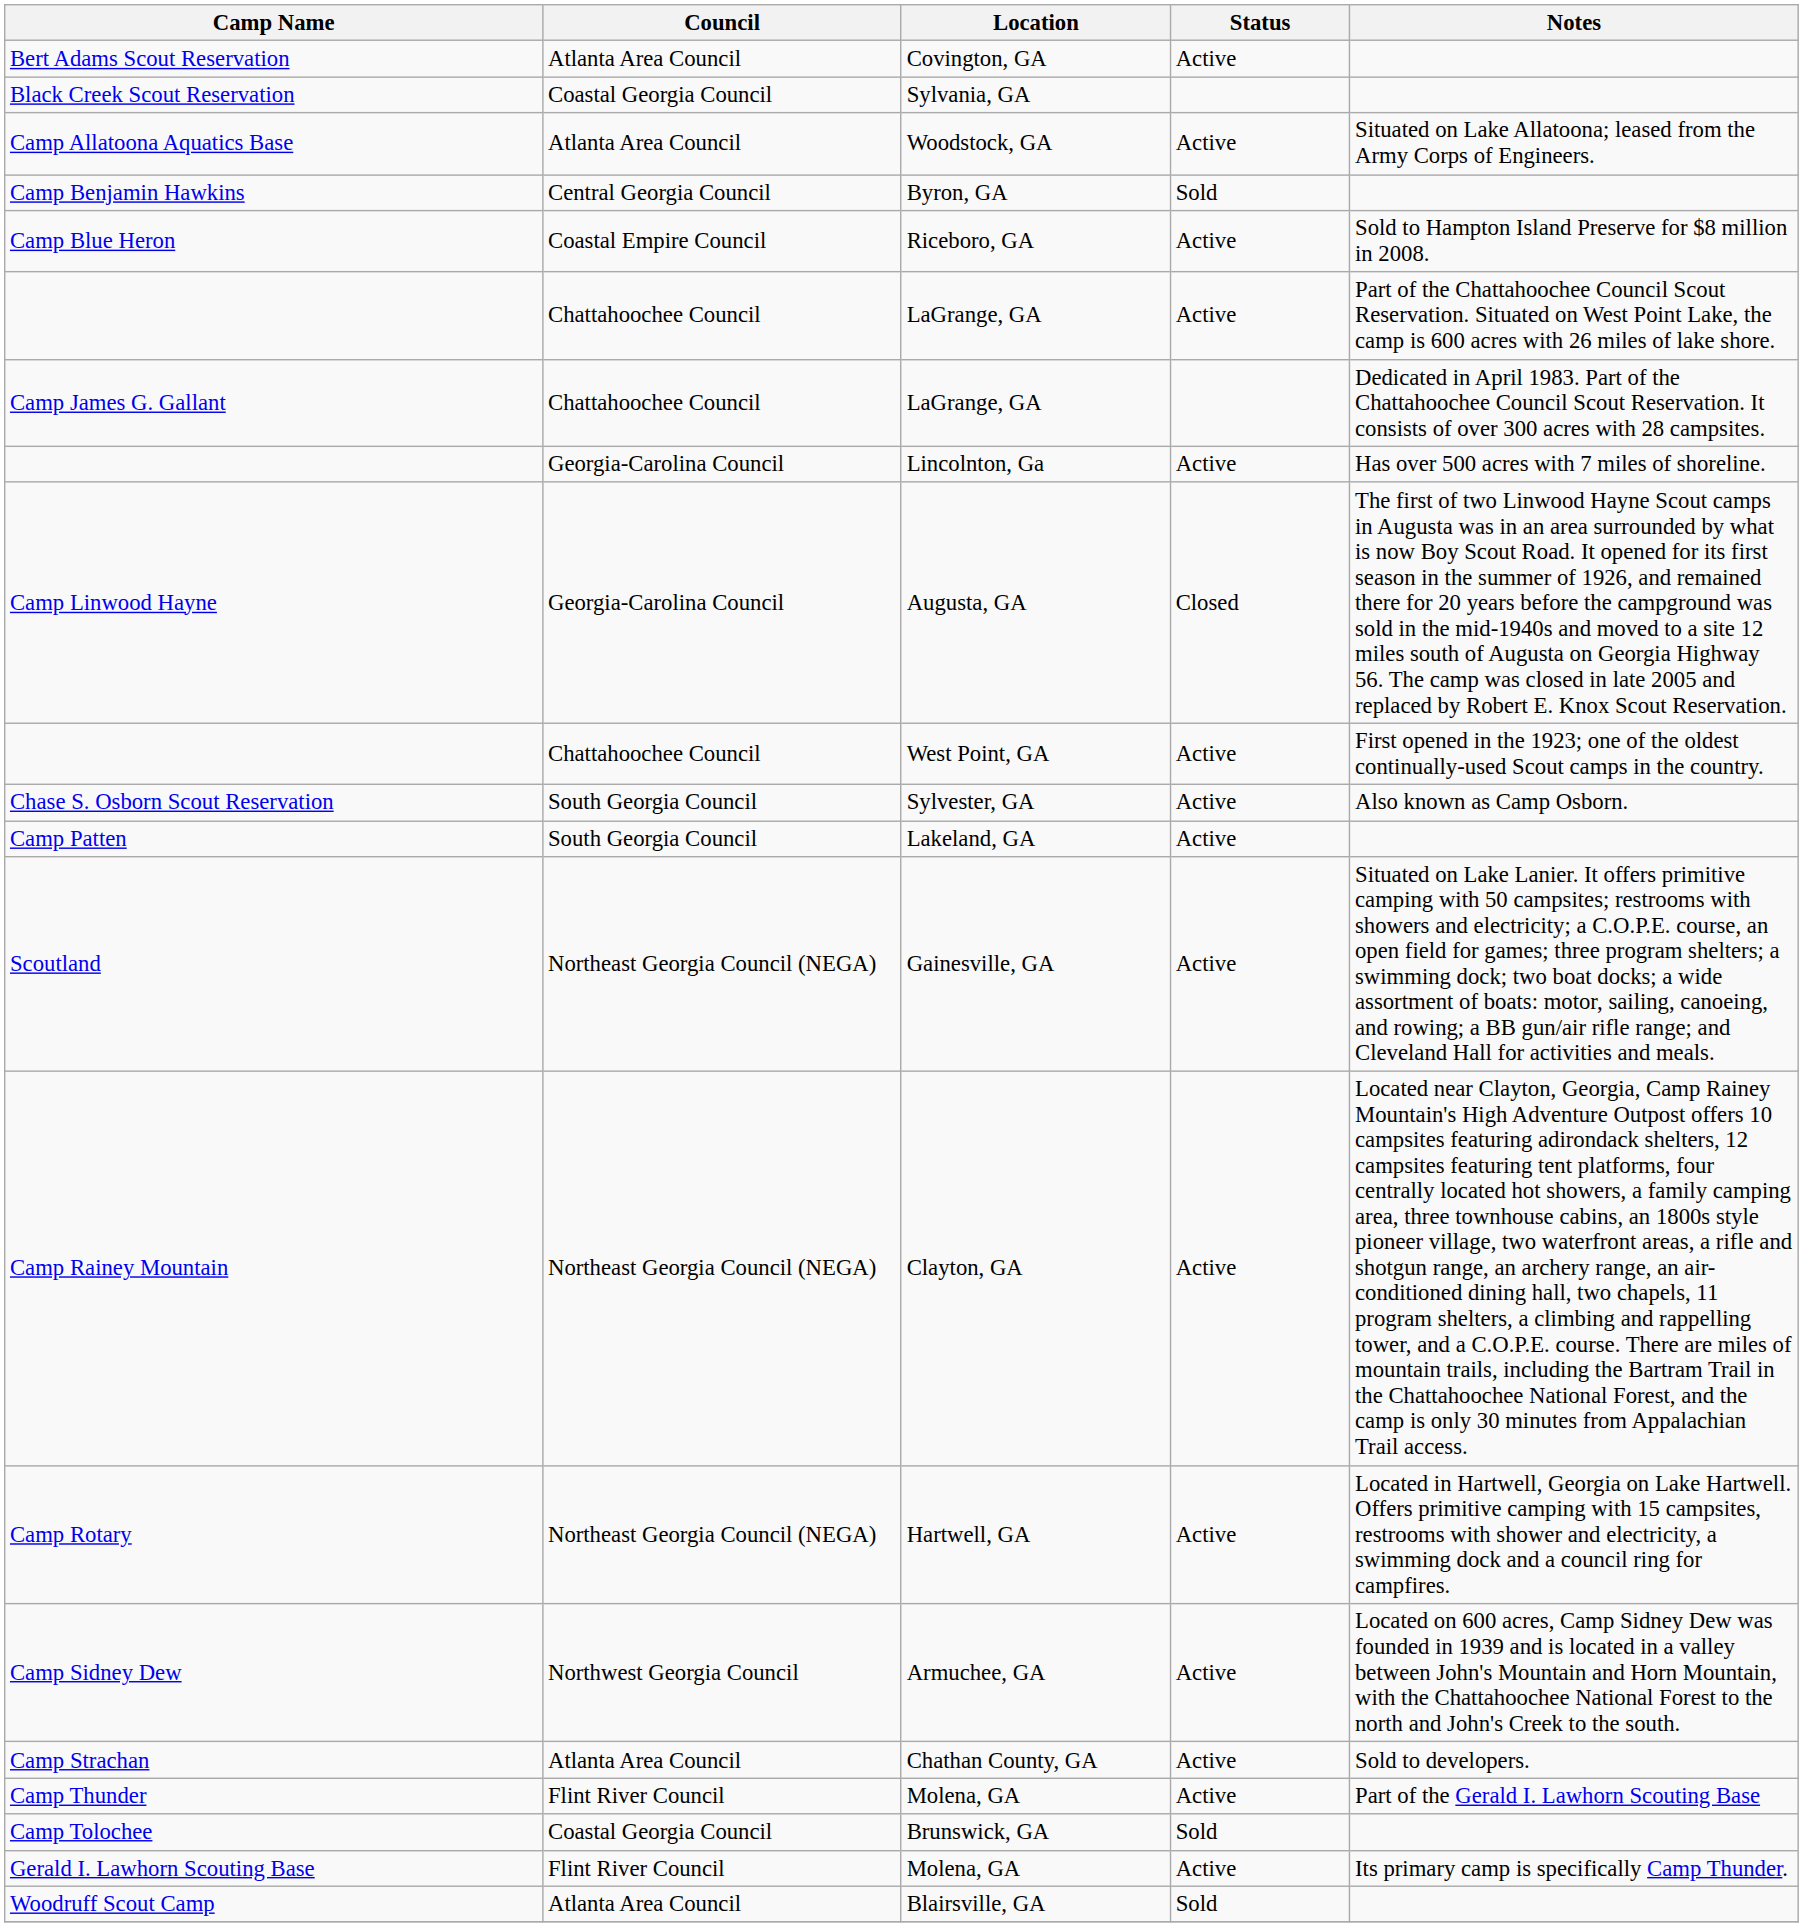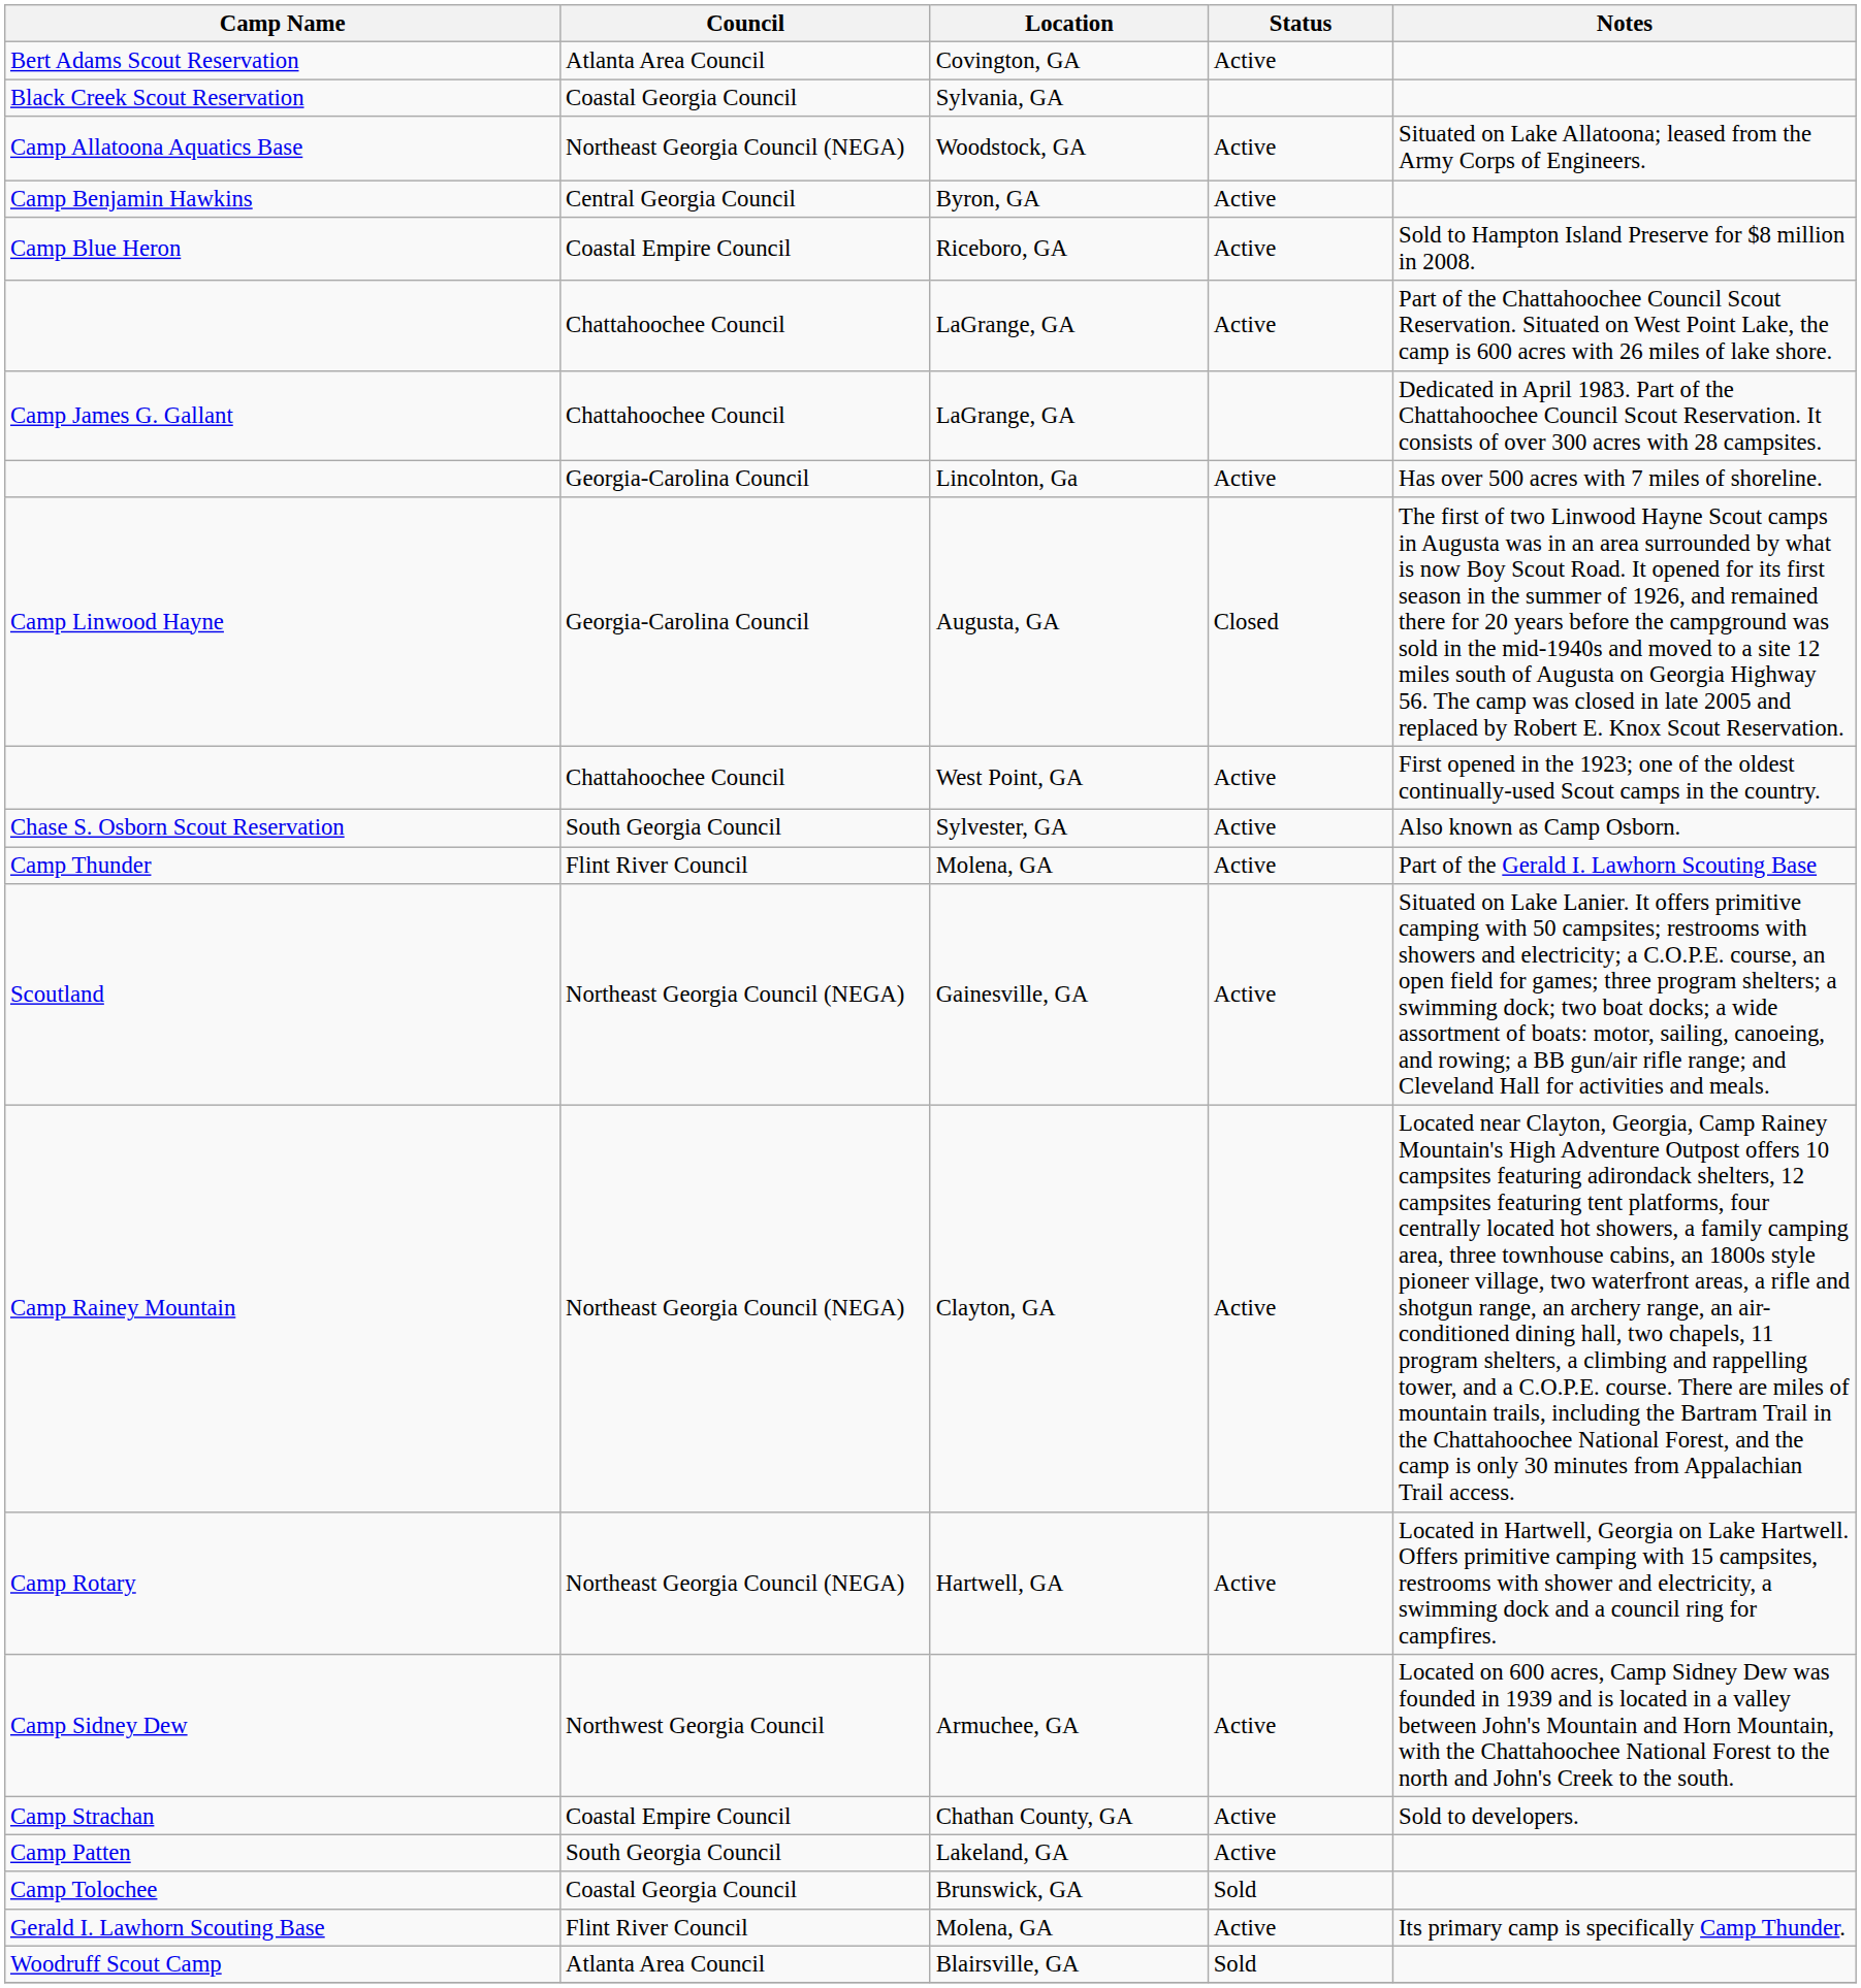Camp Allatoona Aquatics Base | Council: Atlanta Area Council -> Northeast Georgia Council (NEGA)
Camp Benjamin Hawkins | Status: Sold -> Active
rows swapped: Camp Patten <-> Camp Thunder
Camp Strachan | Council: Atlanta Area Council -> Coastal Empire Council
